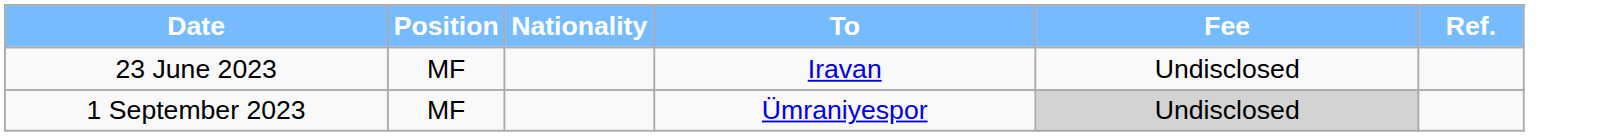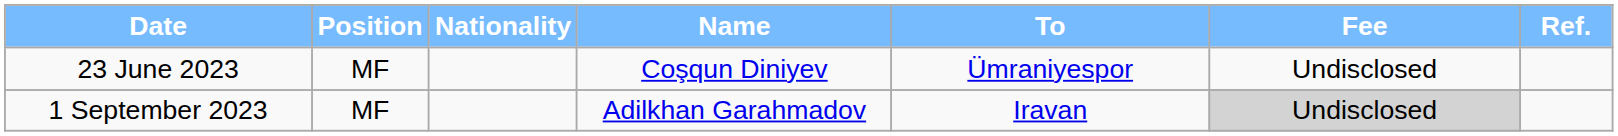+ column: Name | Coşqun Diniyev | Adilkhan Garahmadov
23 June 2023 | To: Iravan -> Ümraniyespor
1 September 2023 | To: Ümraniyespor -> Iravan
